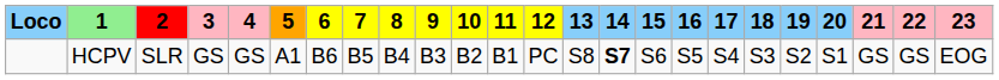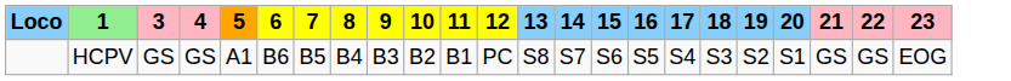- column: 2 | SLR
HCPV | 14: bold -> normal
